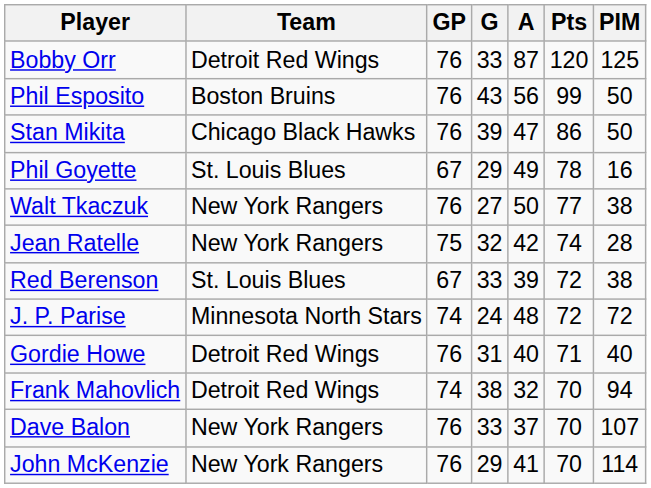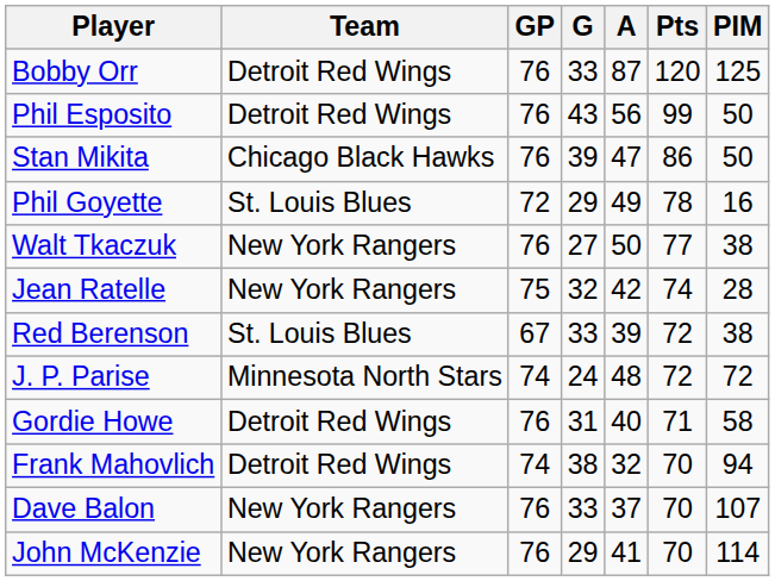Phil Esposito | Team: Boston Bruins -> Detroit Red Wings
Phil Goyette | GP: 67 -> 72
Gordie Howe | PIM: 40 -> 58
